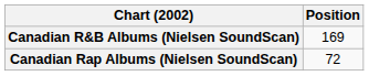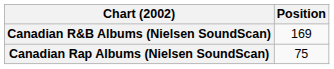Canadian Rap Albums (Nielsen SoundScan) | Position: 72 -> 75
